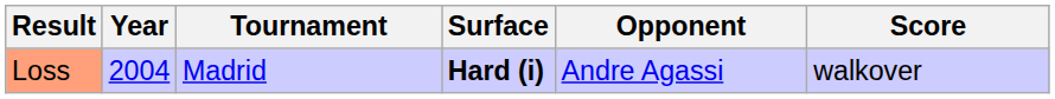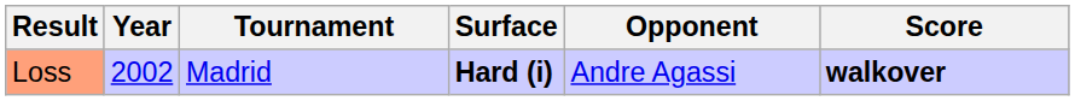Loss | Year: 2004 -> 2002
Loss | Score: normal -> bold
